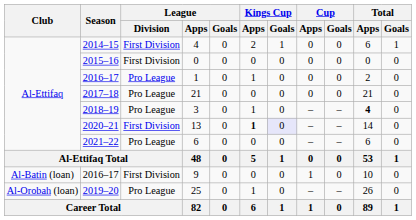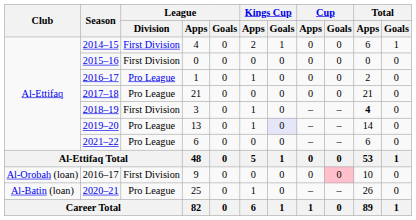3 | League / Division: Pro League -> First Division
13 | Season: 2020–21 -> 2019–20
13 | League / Division: First Division -> Pro League
13 | Kings Cup / Apps: bold -> normal
9 | Club: Al-Batin (loan) -> Al-Orobah (loan)
9 | Cup / Apps: 1 -> 0
9 | Cup / Goals: no background -> pink background
25 | Club: Al-Orobah (loan) -> Al-Batin (loan)
25 | Season: 2019–20 -> 2020–21
